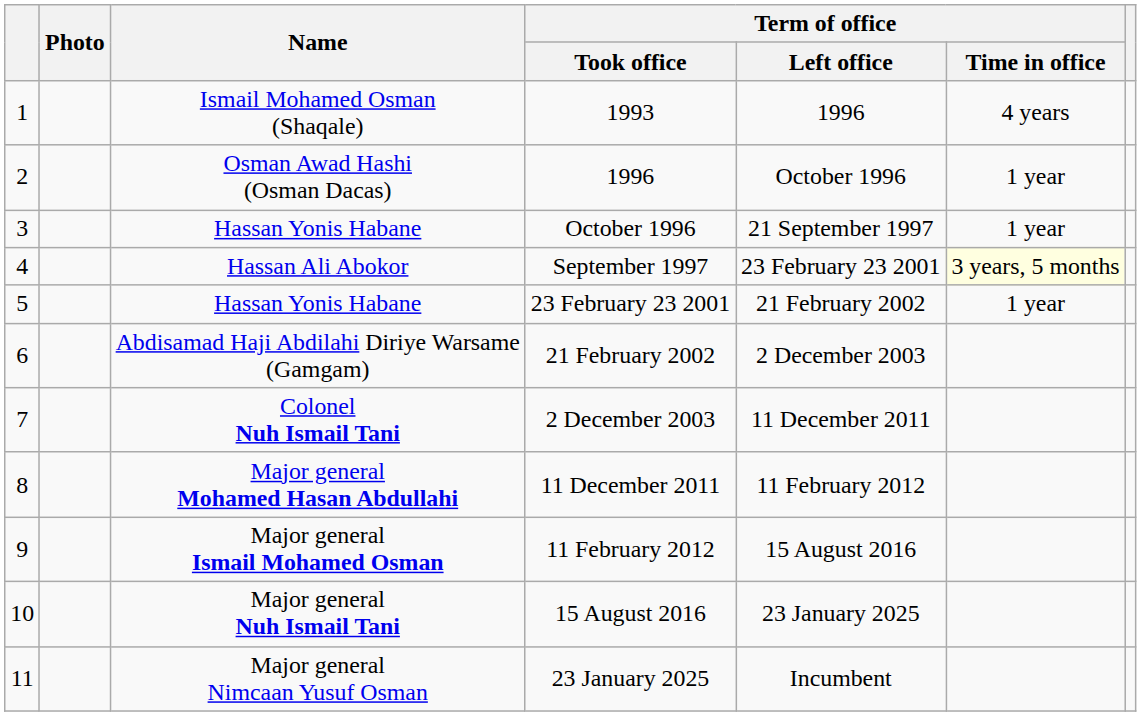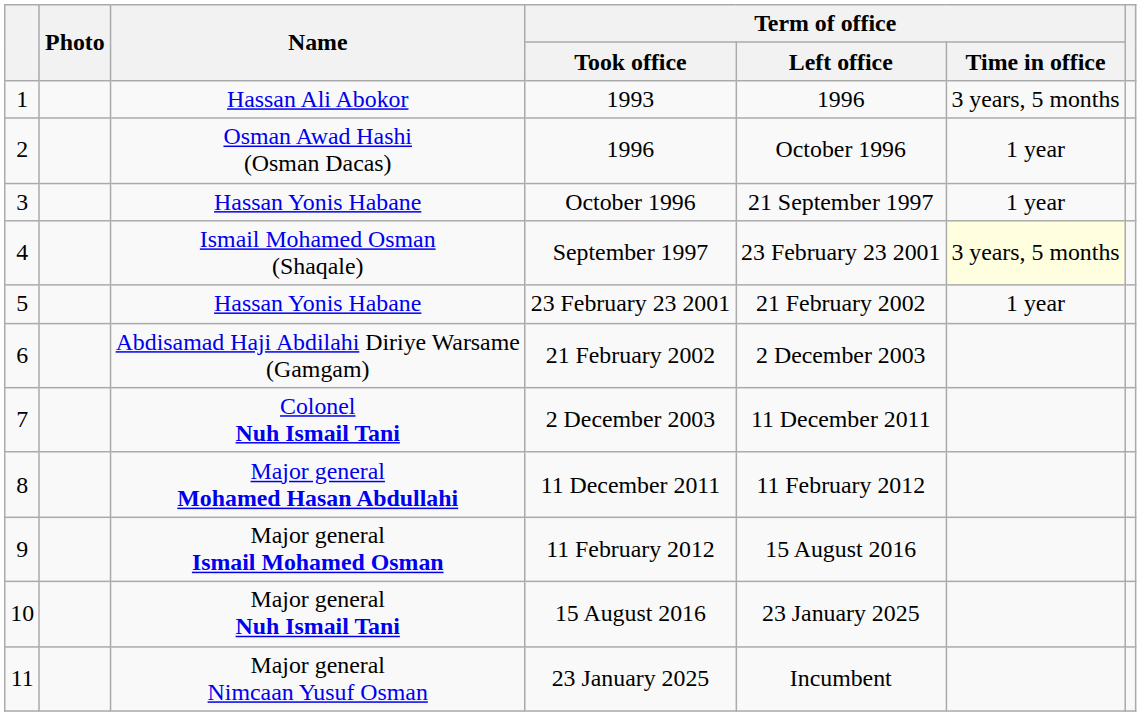1993 | Name: Ismail Mohamed Osman (Shaqale) -> Hassan Ali Abokor
1993 | Term of office / Time in office: 4 years -> 3 years, 5 months
September 1997 | Name: Hassan Ali Abokor -> Ismail Mohamed Osman (Shaqale)
